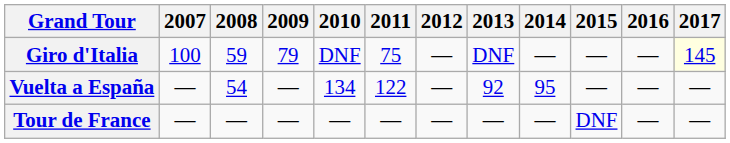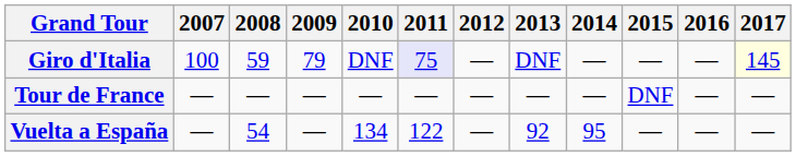Giro d'Italia | 2011: no background -> lavender background
rows swapped: Tour de France <-> Vuelta a España
